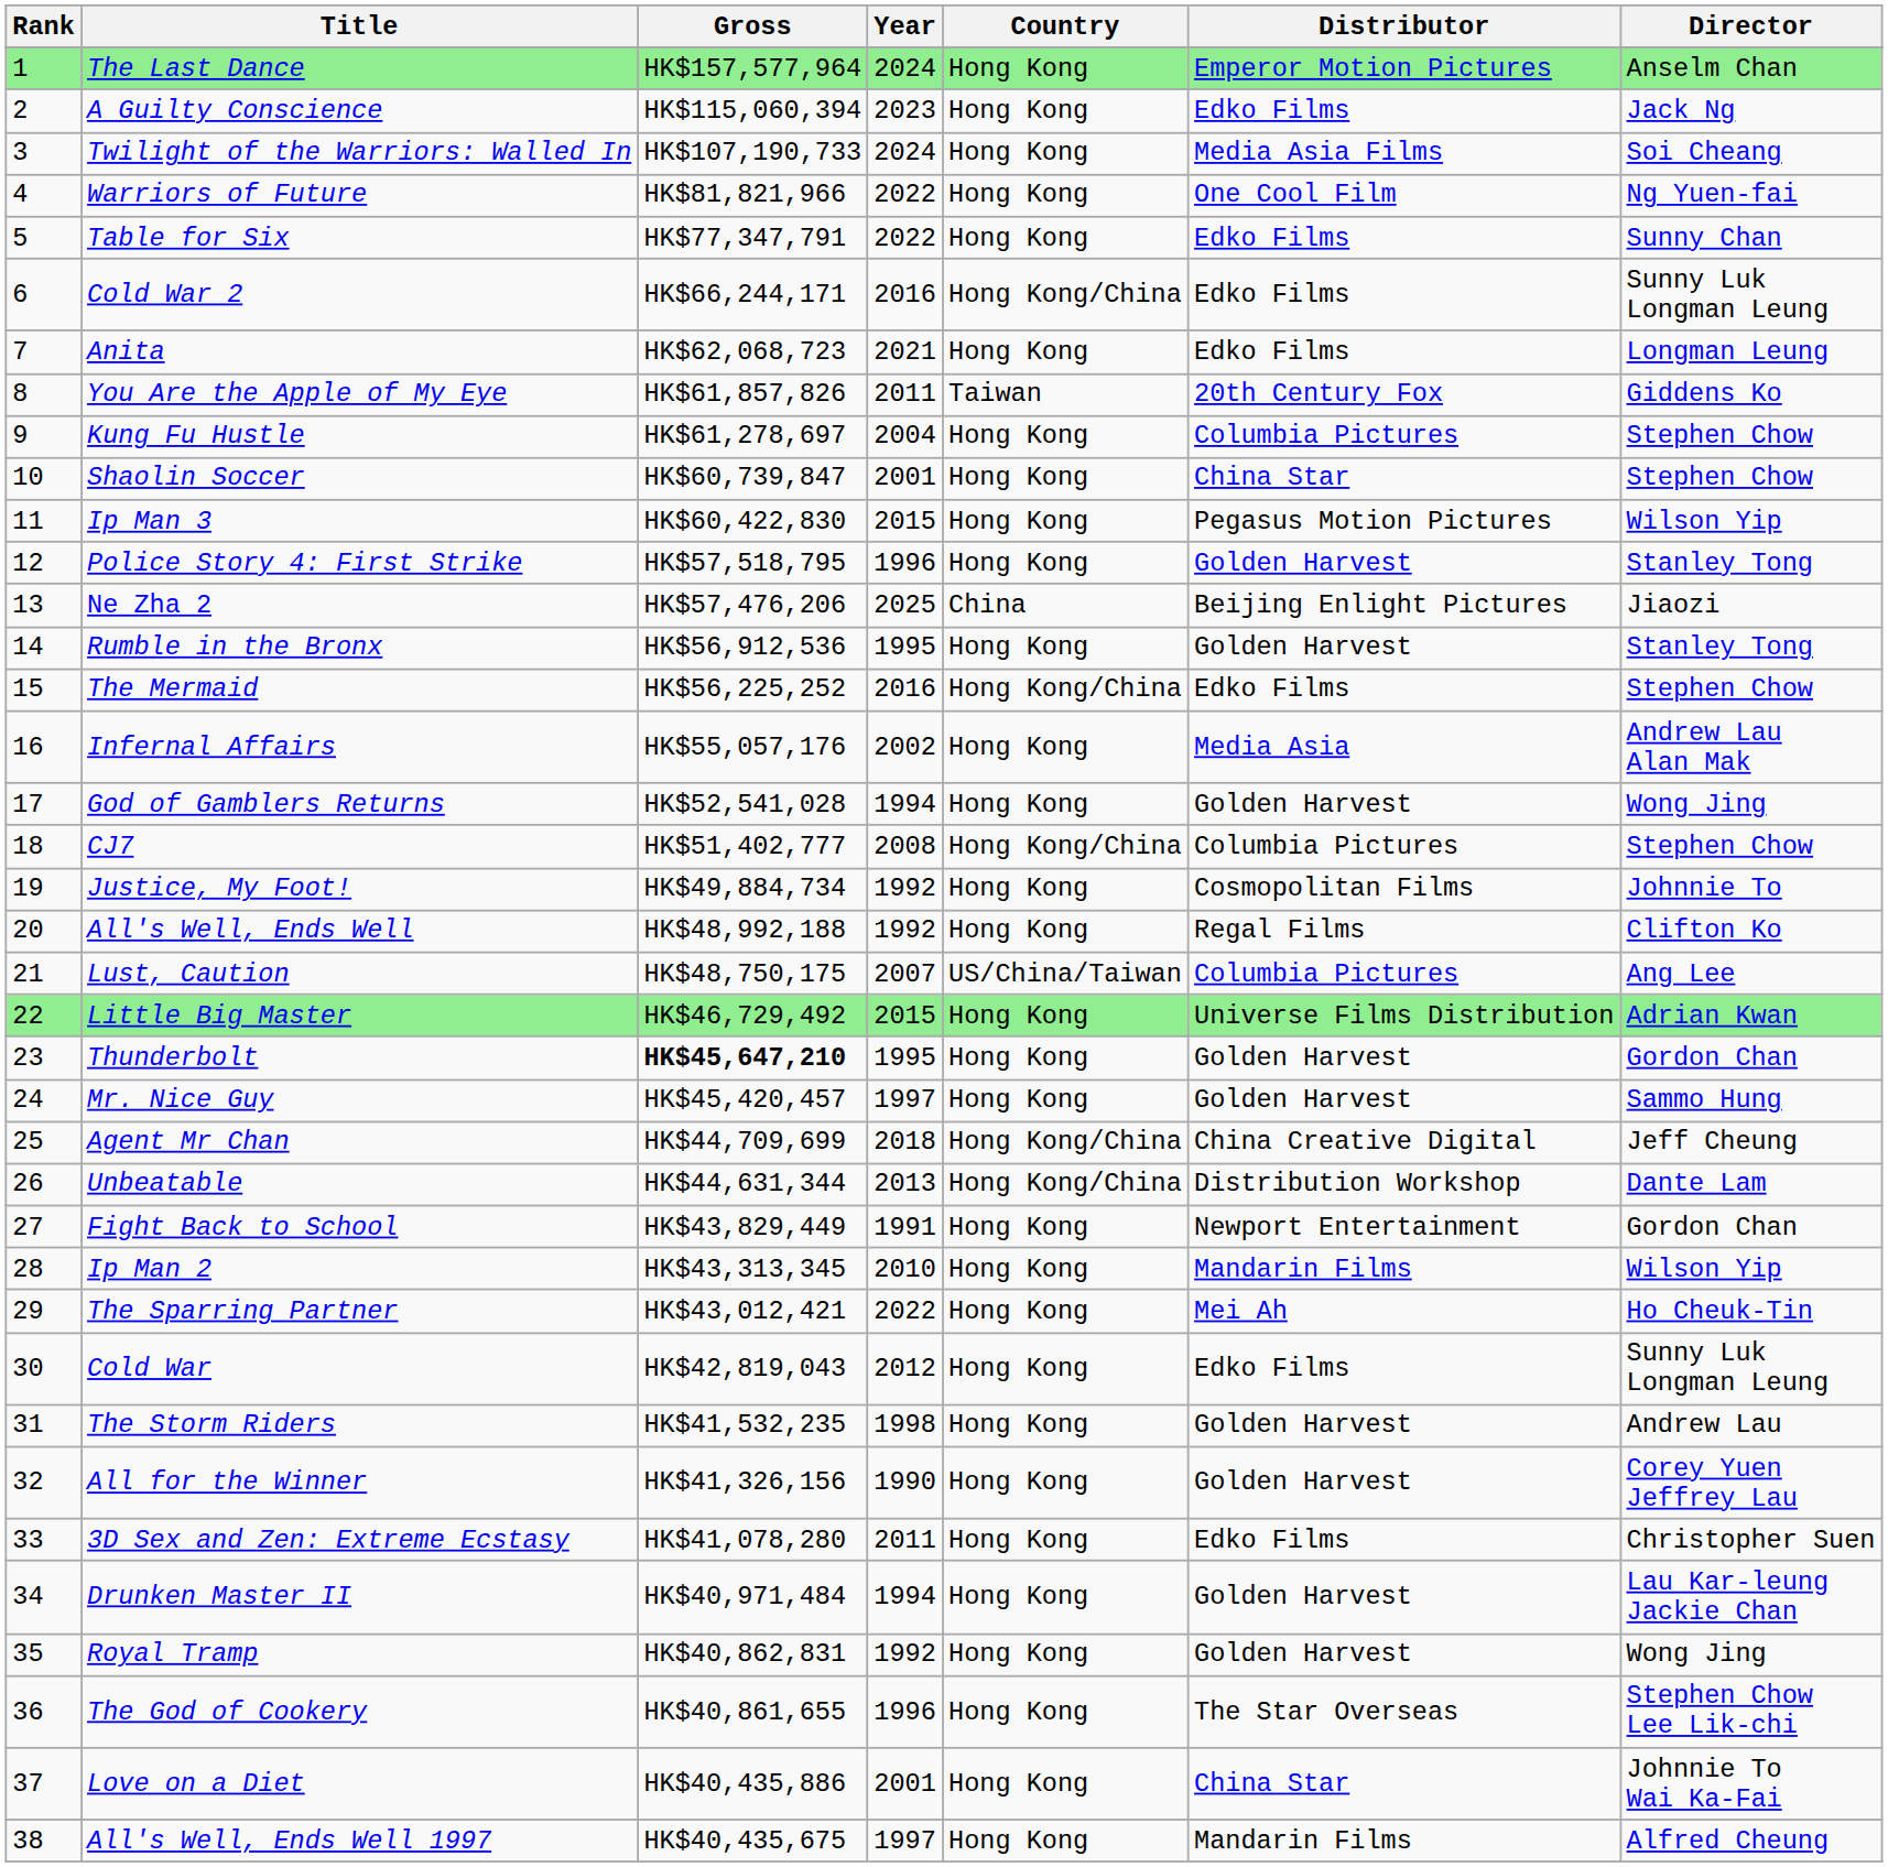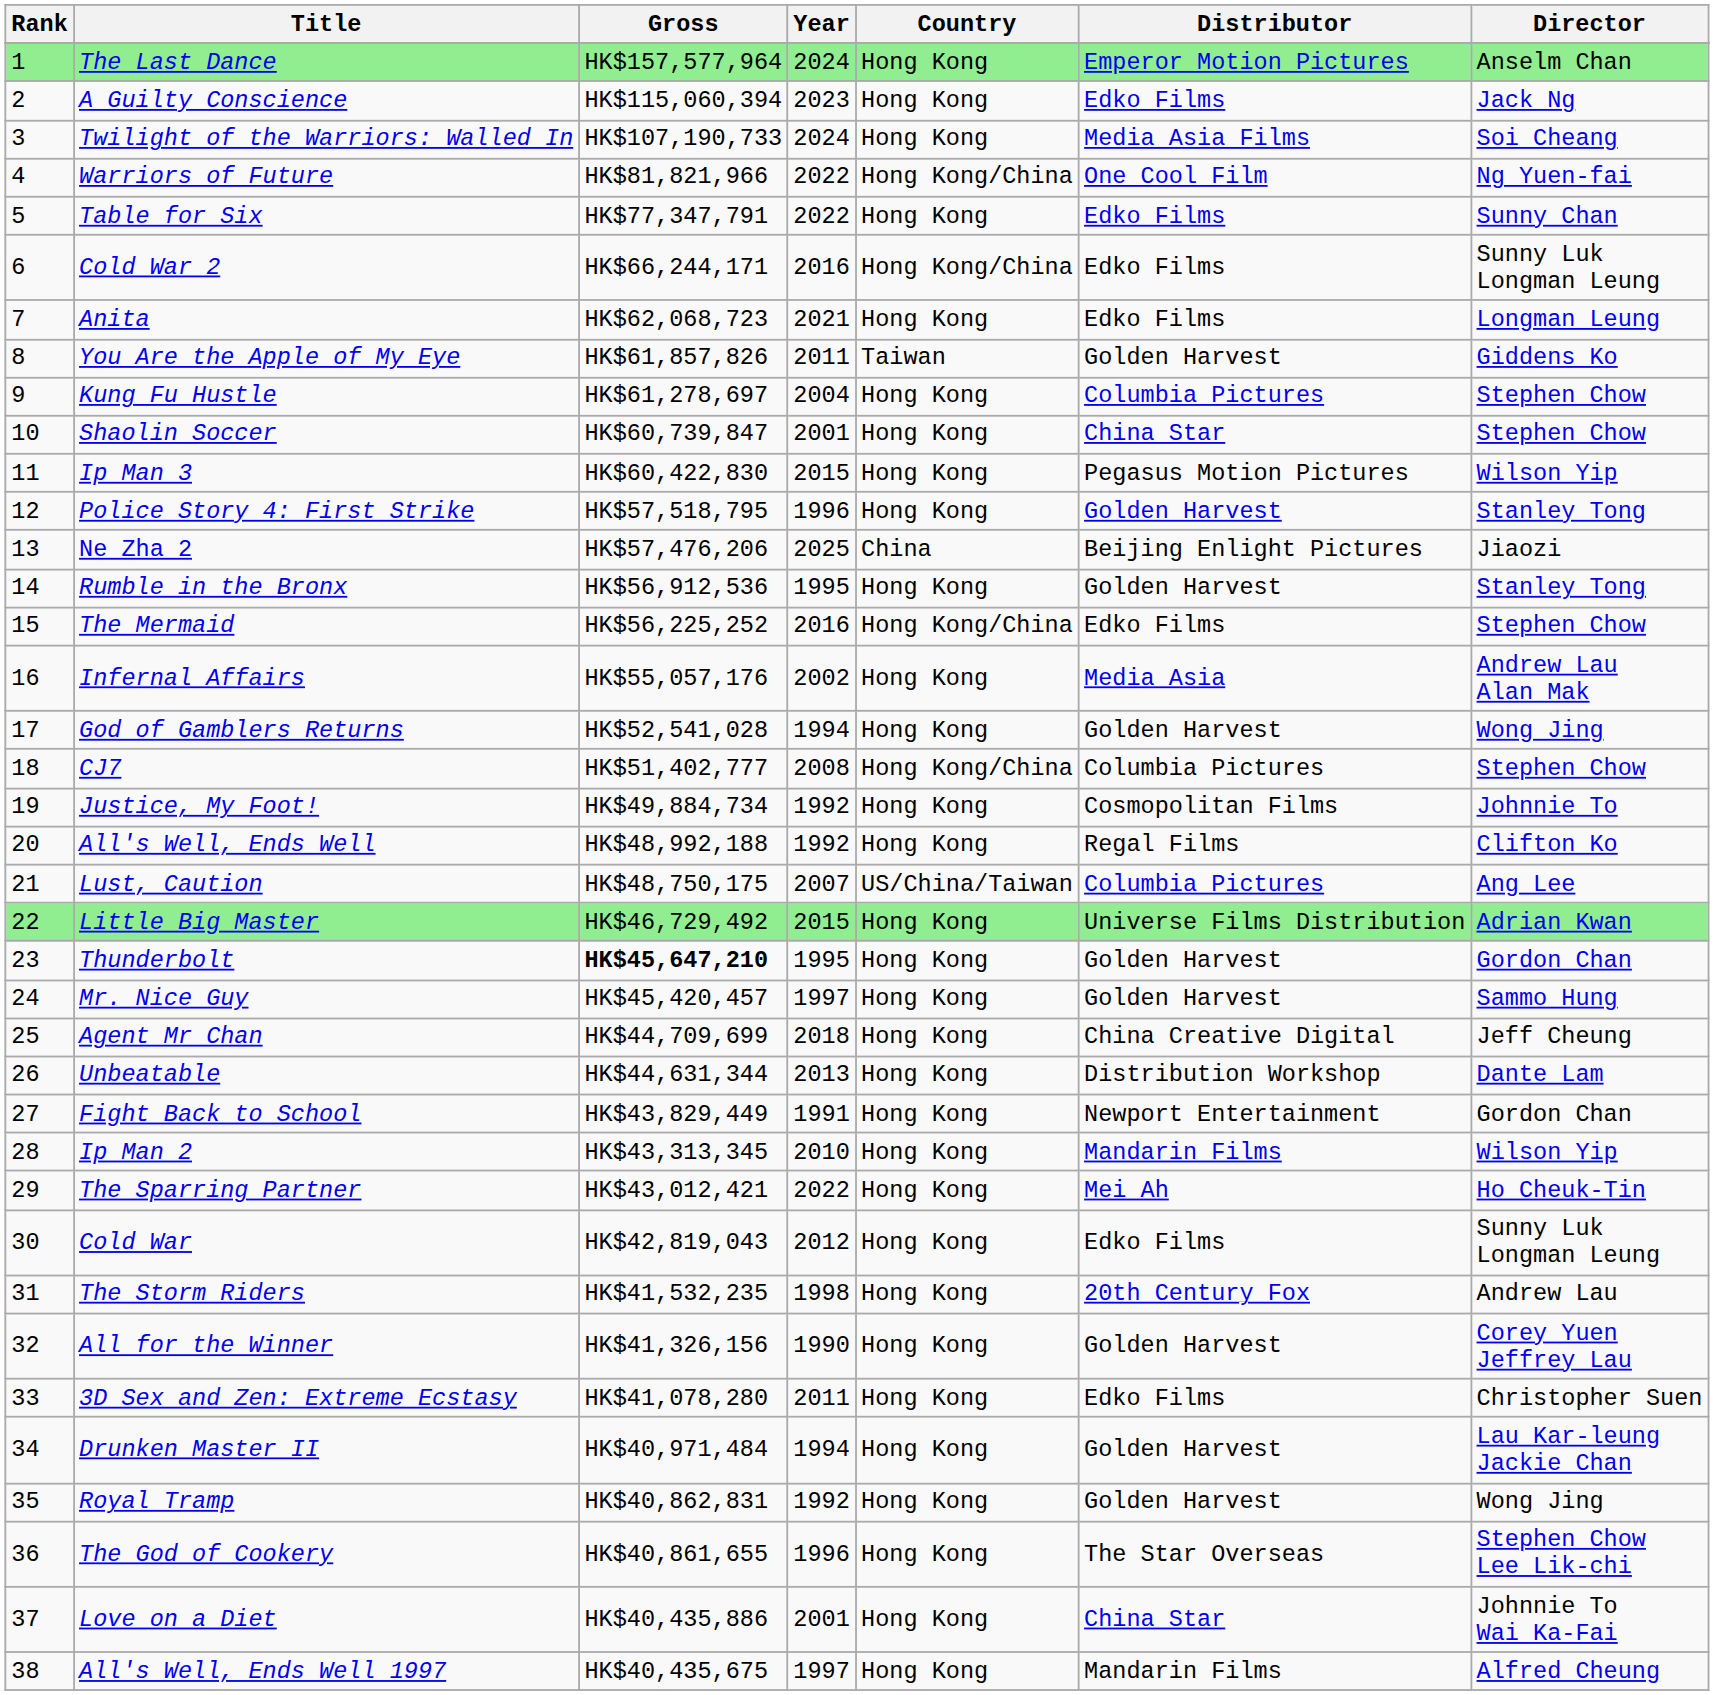Warriors of Future | Country: Hong Kong -> Hong Kong/China
You Are the Apple of My Eye | Distributor: 20th Century Fox -> Golden Harvest
Agent Mr Chan | Country: Hong Kong/China -> Hong Kong
Unbeatable | Country: Hong Kong/China -> Hong Kong
The Storm Riders | Distributor: Golden Harvest -> 20th Century Fox
